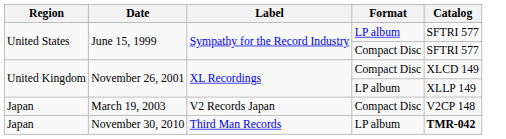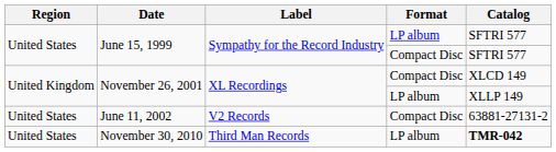+ row: United States | June 11, 2002 | V2 Records | Compact Disc | 63881-27131-2
- row: Japan | March 19, 2003 | V2 Records Japan | Compact Disc | V2CP 148
November 30, 2010 | Region: Japan -> United States
